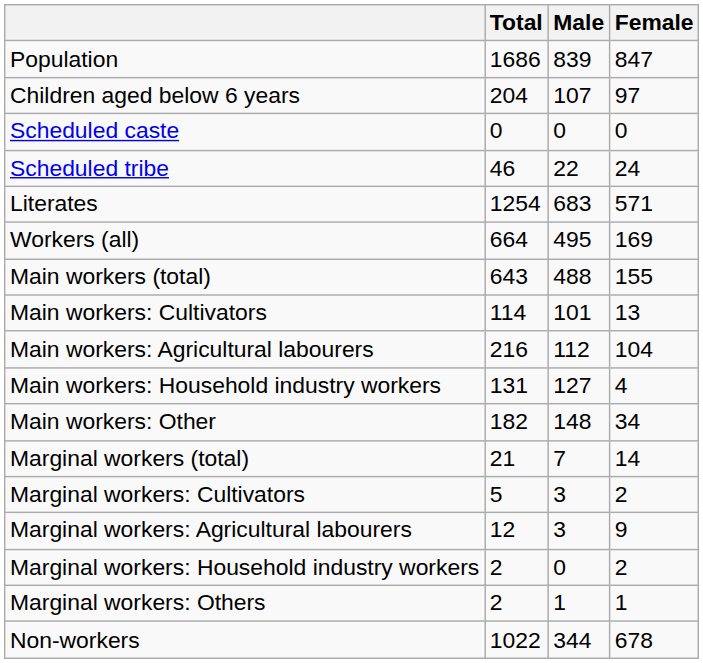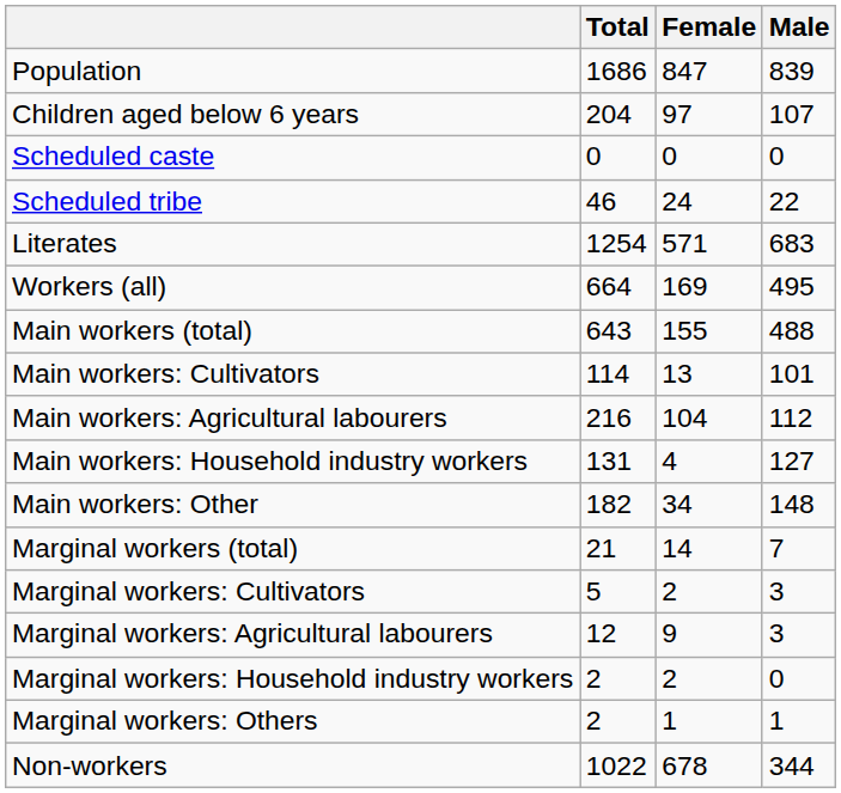columns swapped: Male <-> Female
